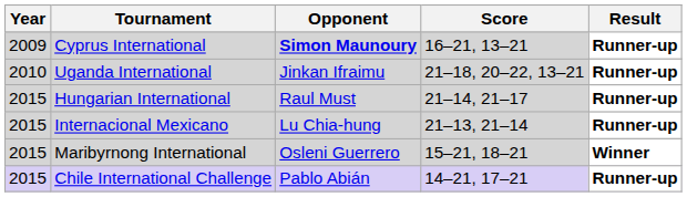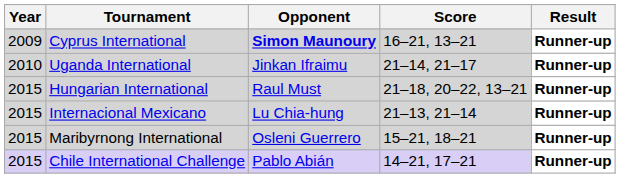Uganda International | Score: 21–18, 20–22, 13–21 -> 21–14, 21–17
Hungarian International | Score: 21–14, 21–17 -> 21–18, 20–22, 13–21
Maribyrnong International | Result: Winner -> Runner-up
